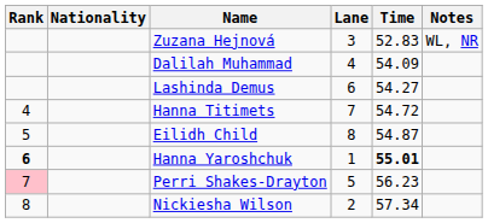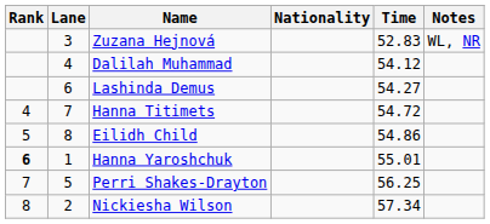columns swapped: Lane <-> Nationality
Dalilah Muhammad | Time: 54.09 -> 54.12
Eilidh Child | Time: 54.87 -> 54.86
Hanna Yaroshchuk | Time: bold -> normal
Perri Shakes-Drayton | Rank: pink background -> no background
Perri Shakes-Drayton | Time: 56.23 -> 56.25
